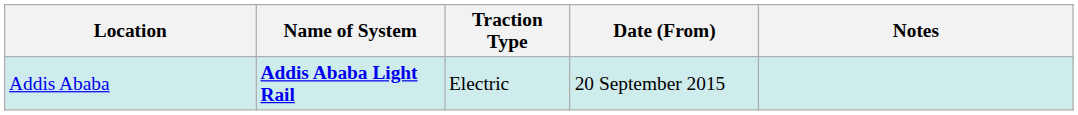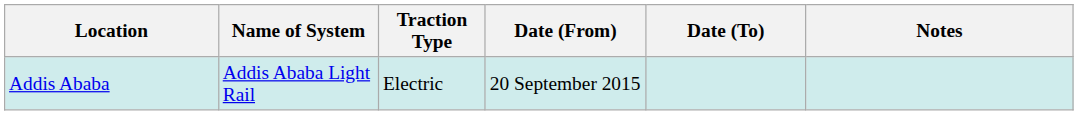+ column: Date (To)
Addis Ababa | Name of System: bold -> normal
